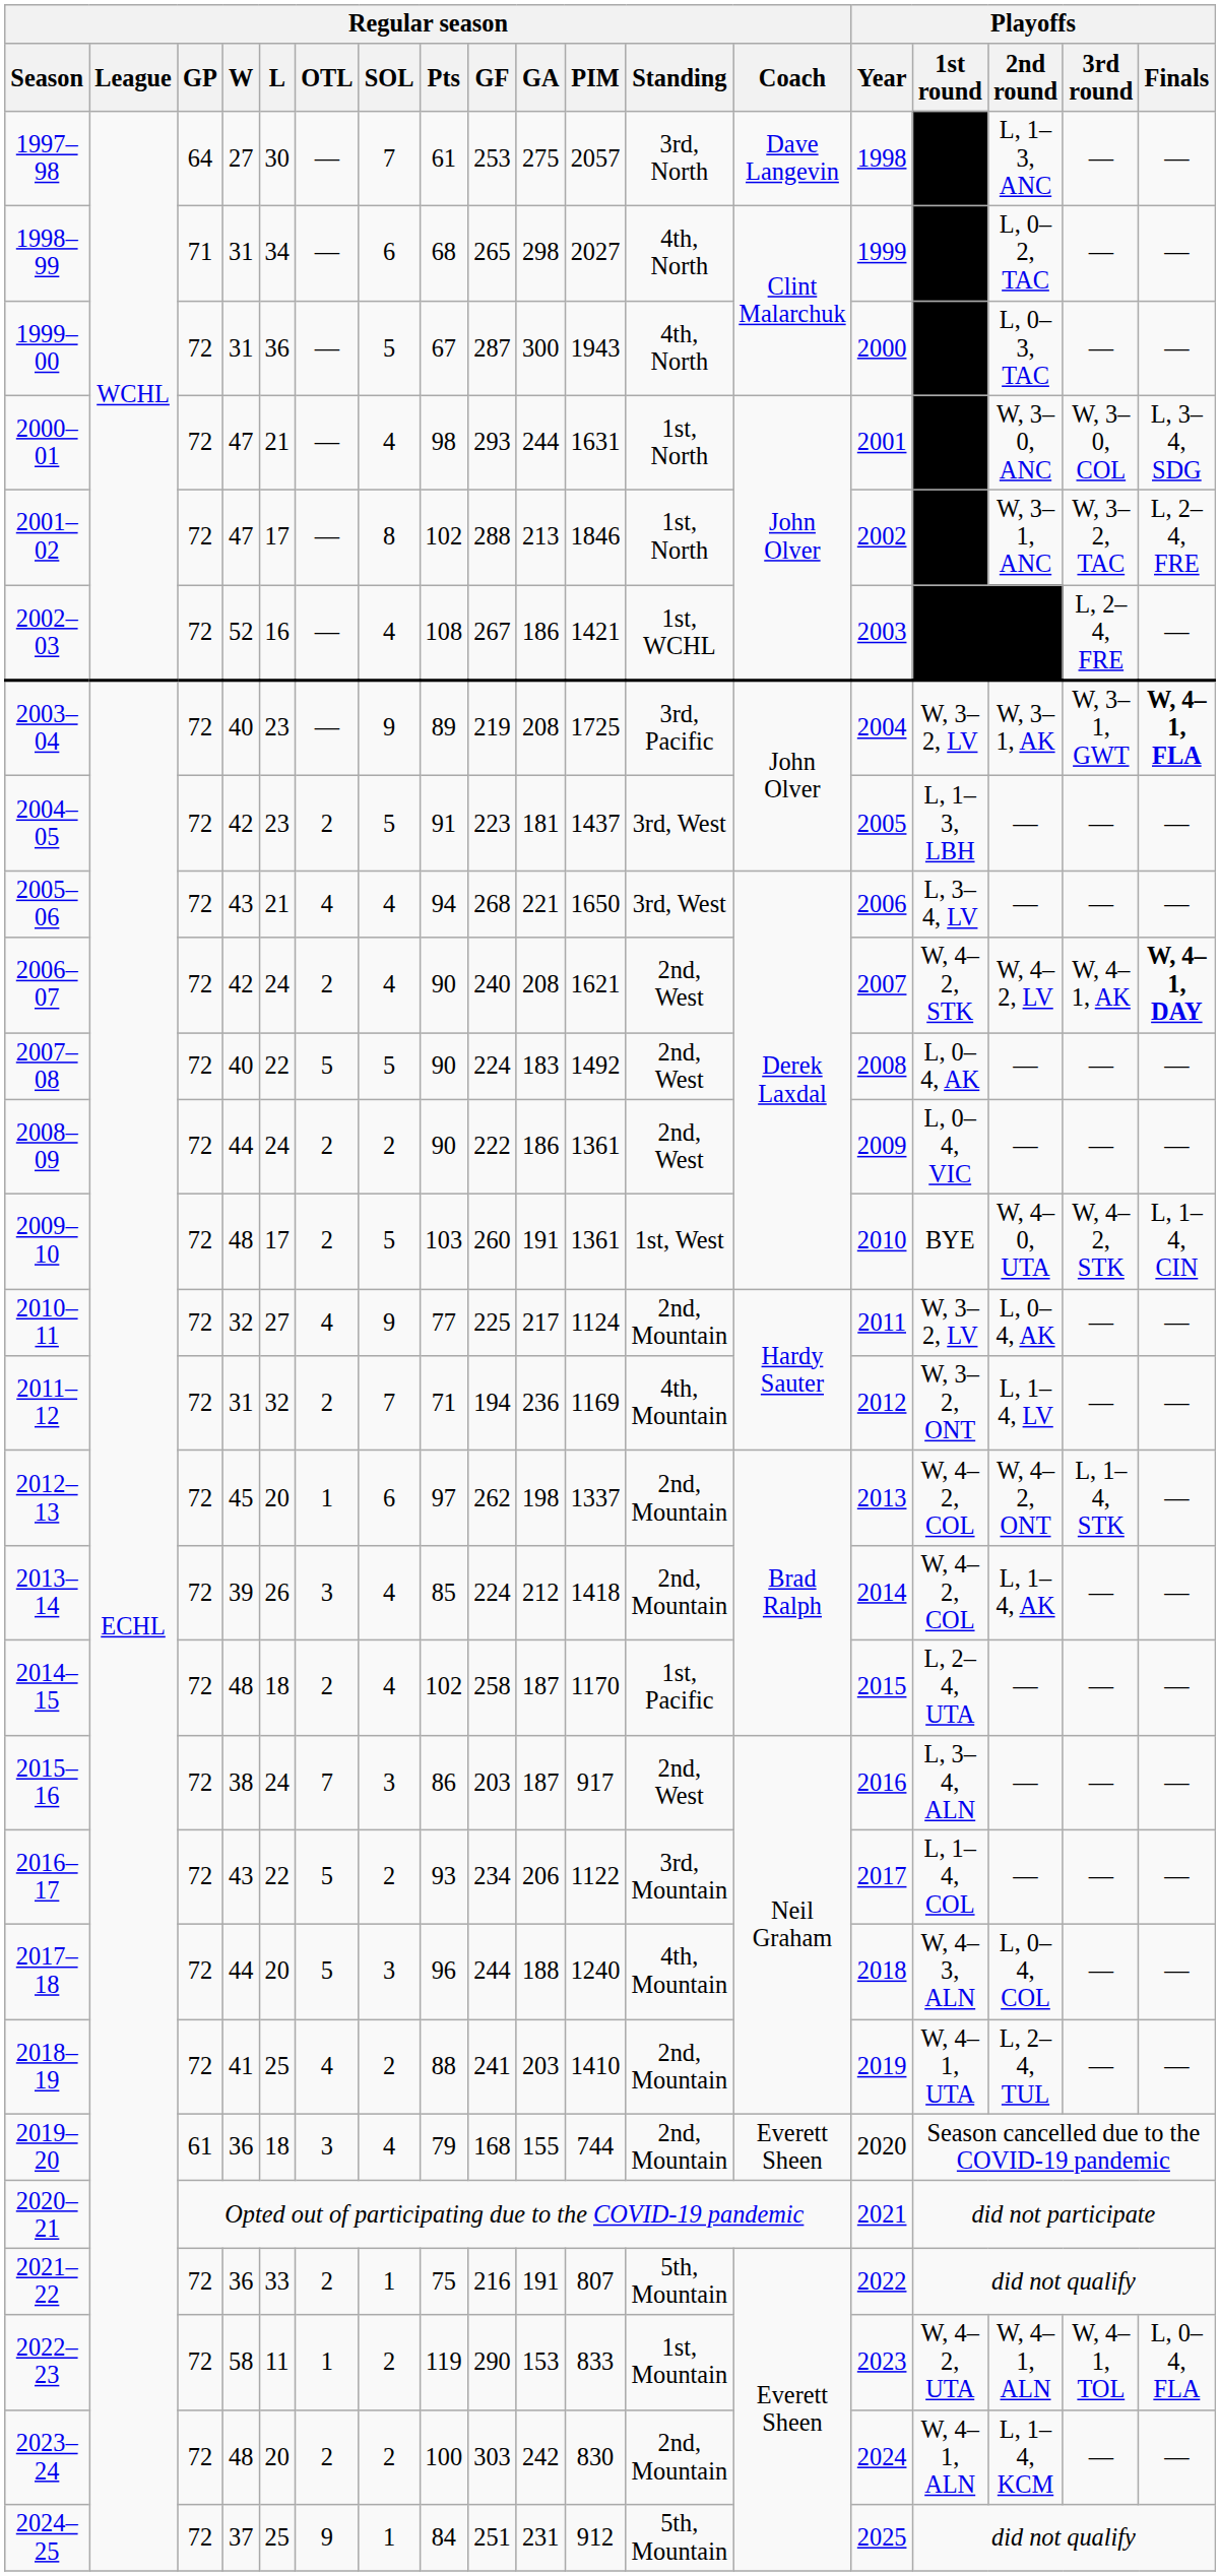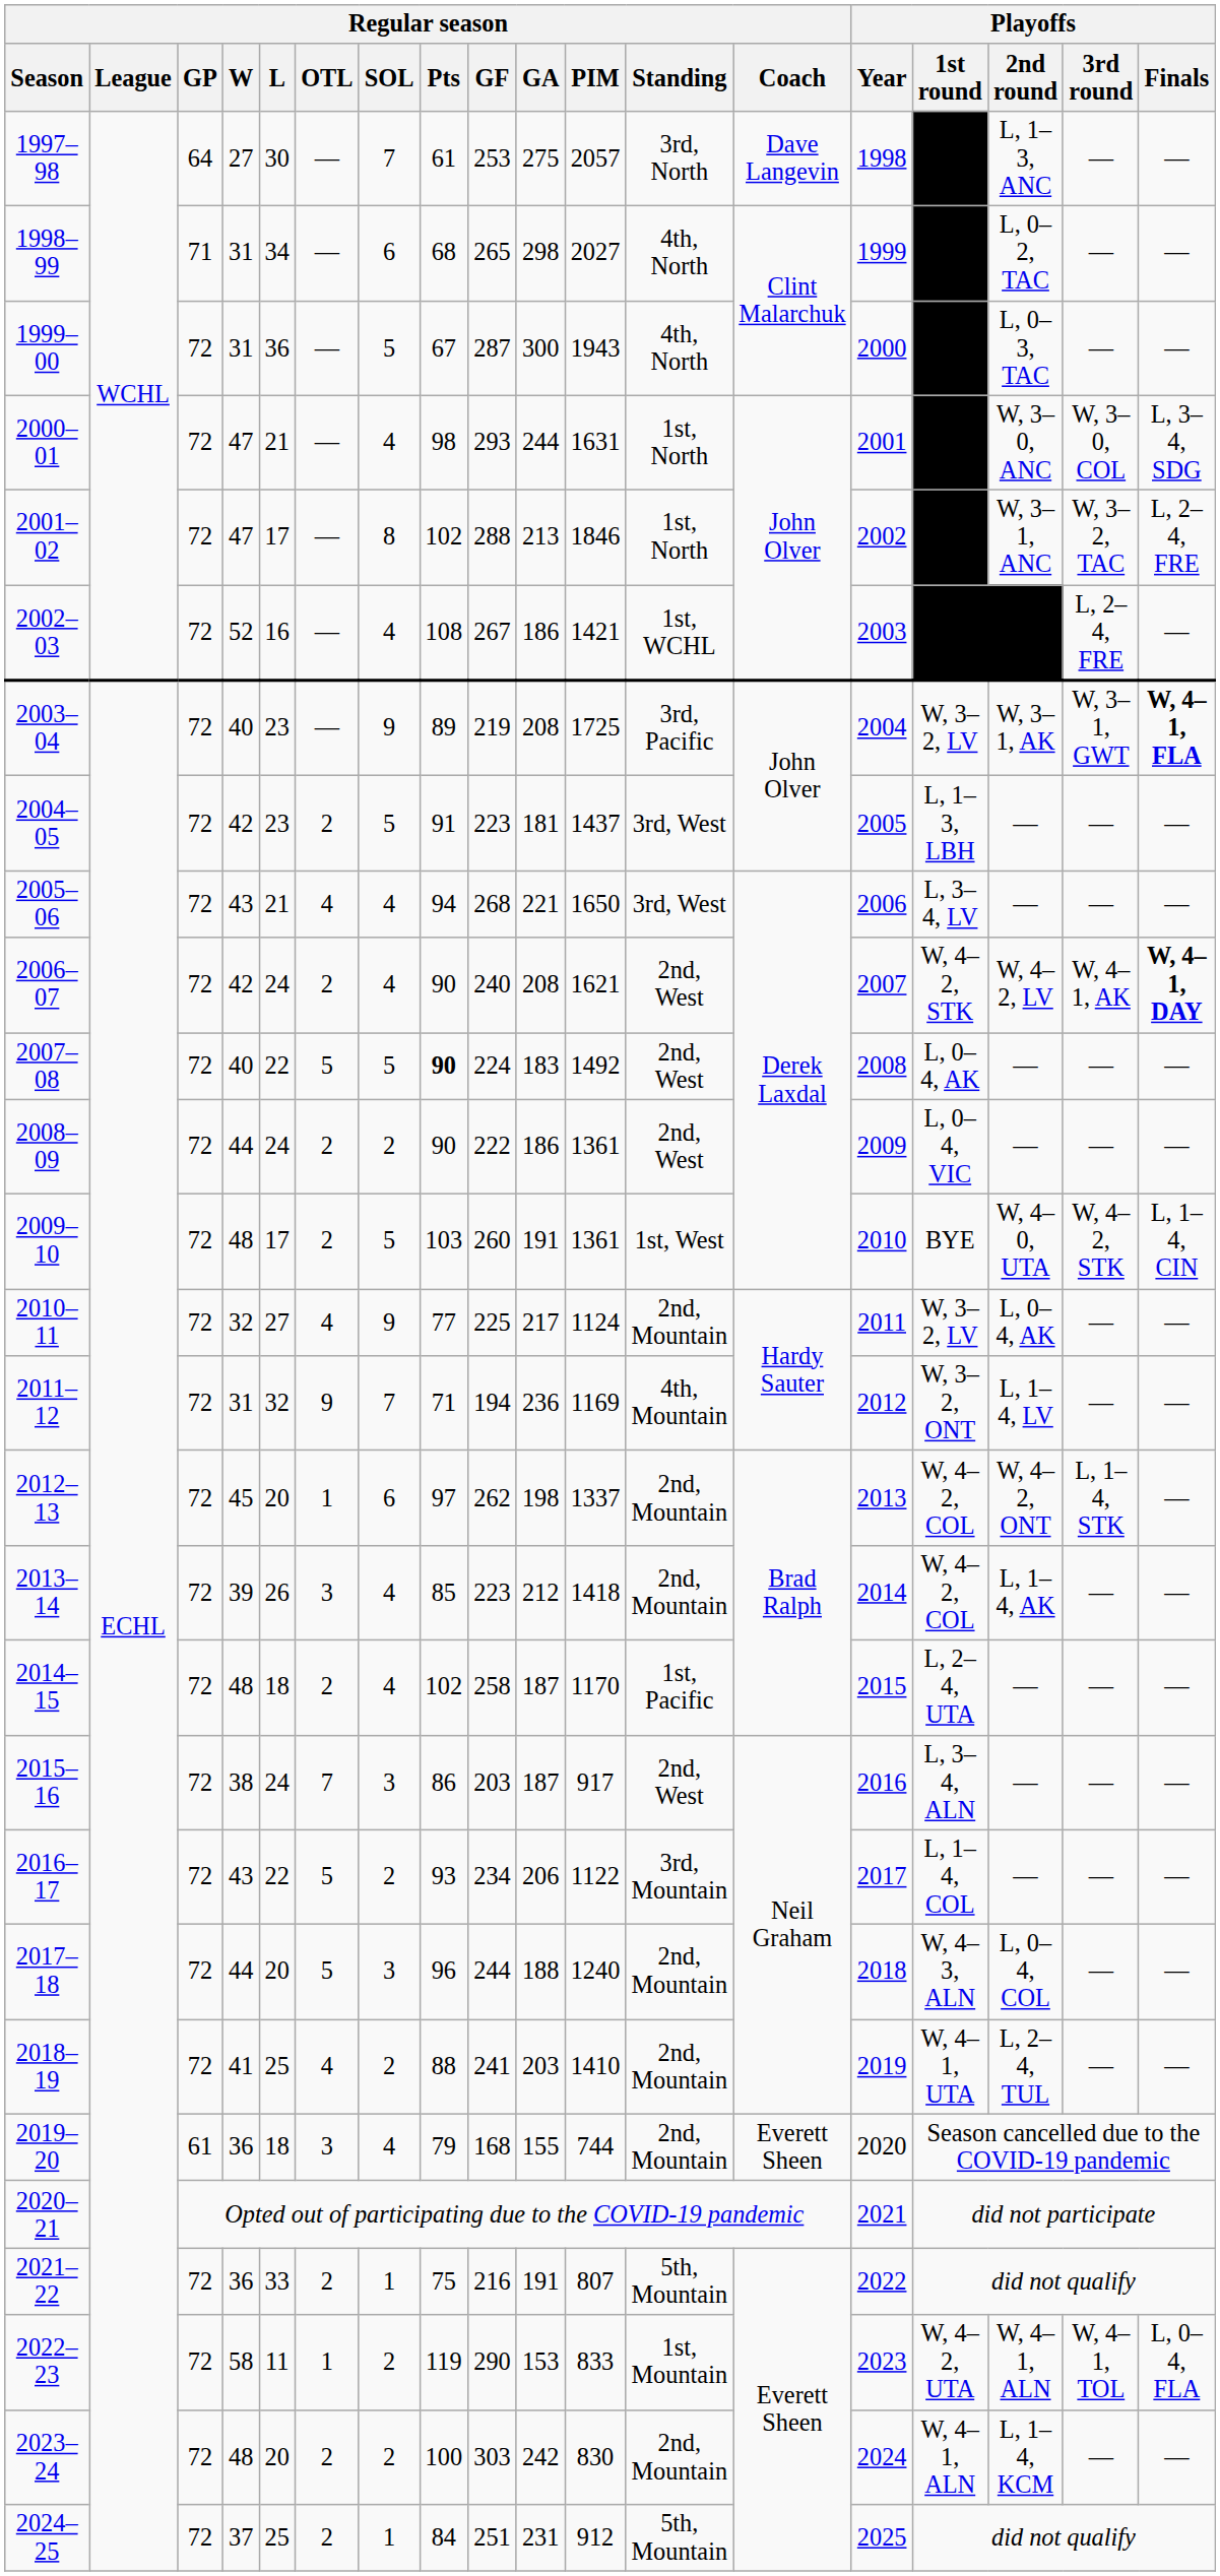2007–08 | Regular season / Pts: normal -> bold
2011–12 | Regular season / OTL: 2 -> 9
2013–14 | Regular season / GF: 224 -> 223
2017–18 | Regular season / Standing: 4th, Mountain -> 2nd, Mountain
2024–25 | Regular season / OTL: 9 -> 2
